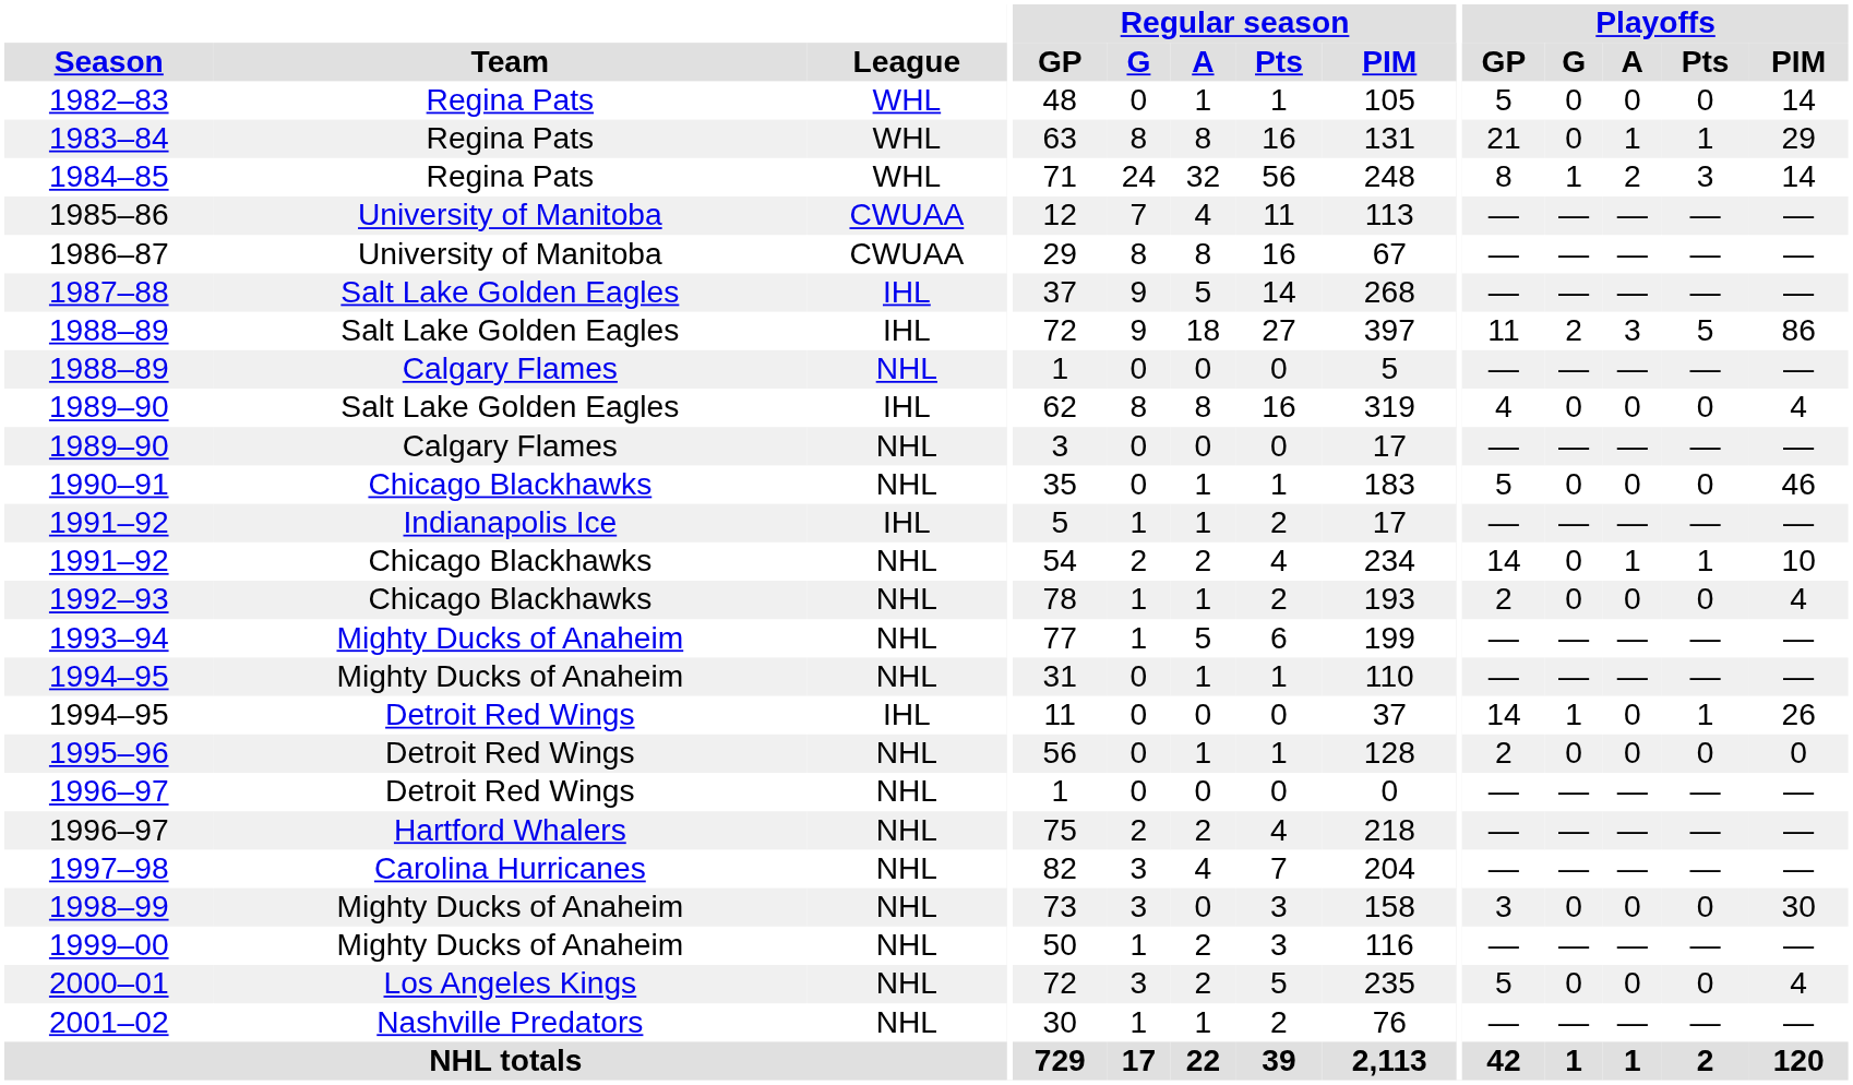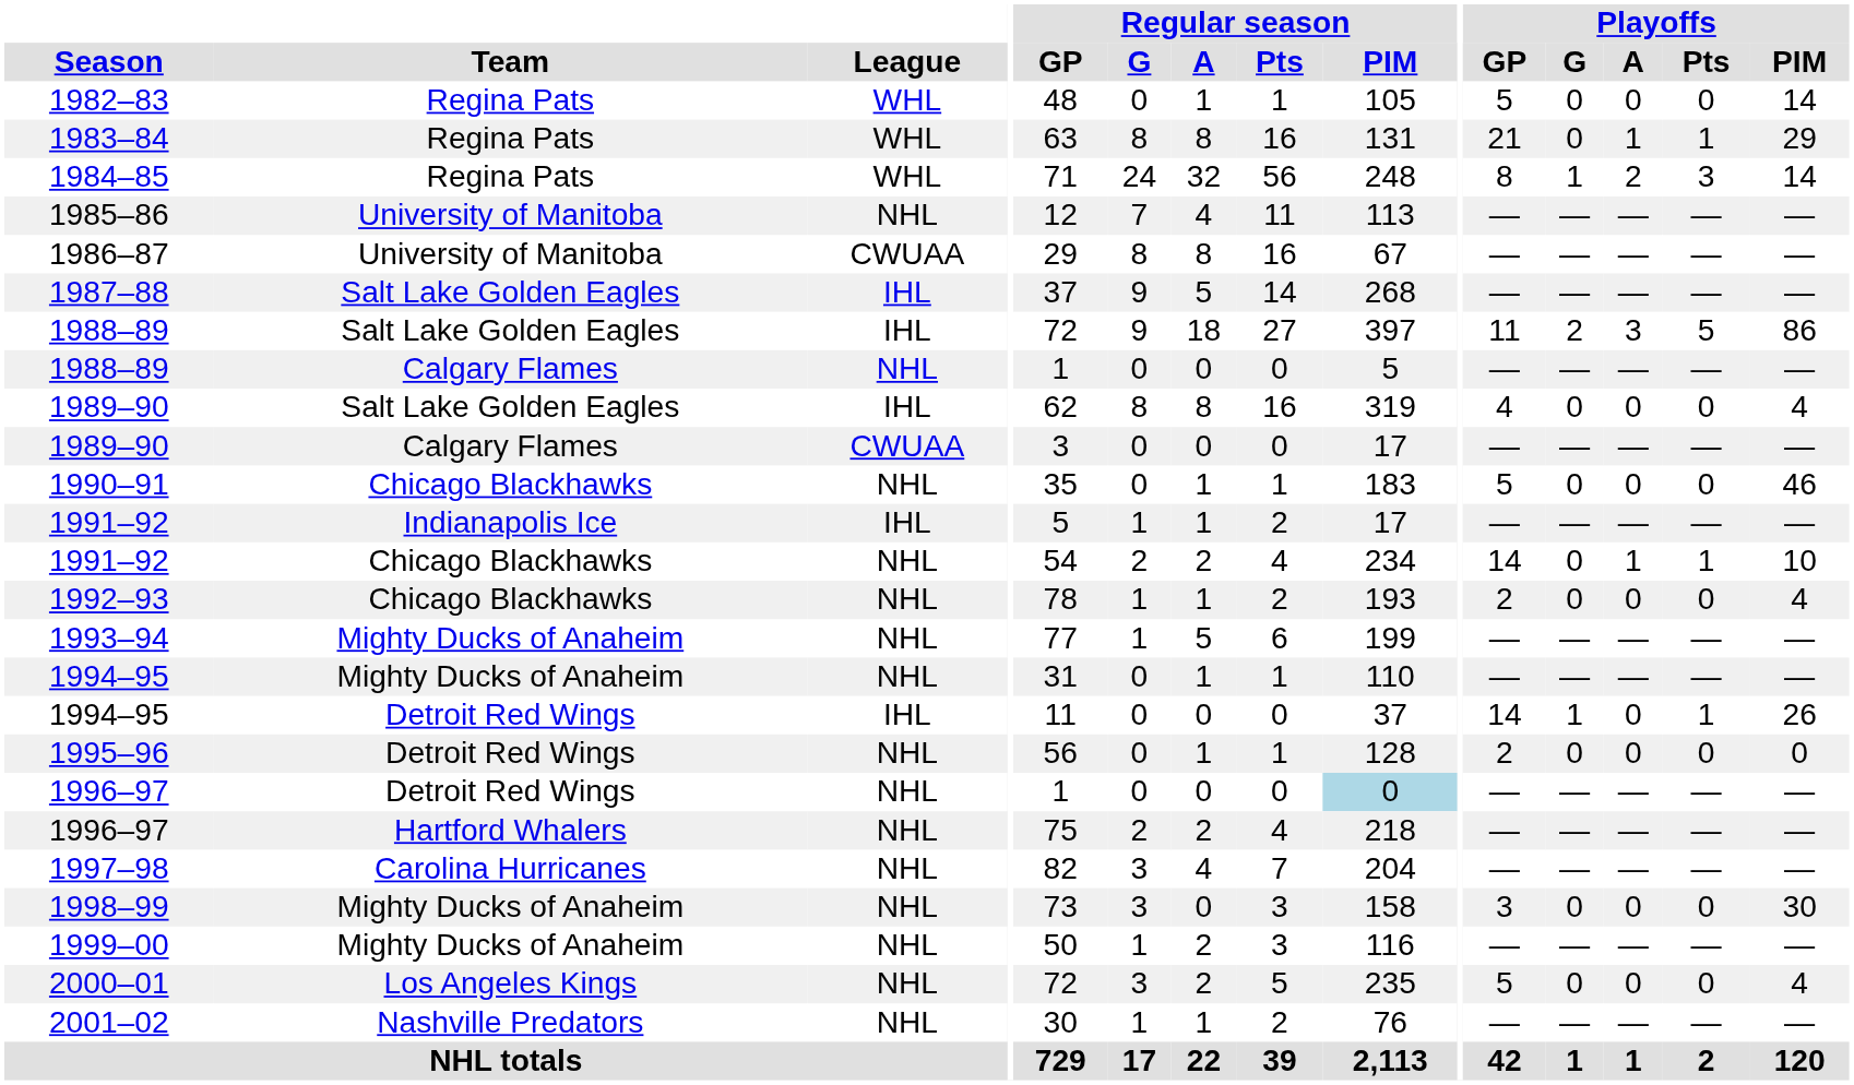1985–86 | League: CWUAA -> NHL
1989–90 / Calgary Flames | League: NHL -> CWUAA
1996–97 / Detroit Red Wings | Regular season / PIM: no background -> lightblue background
